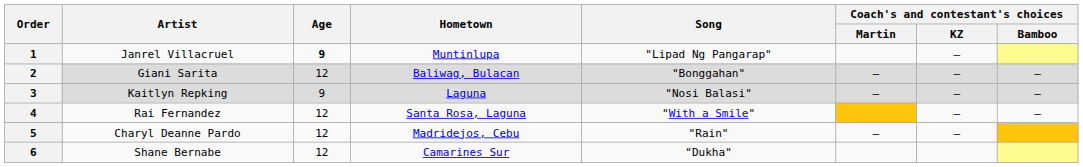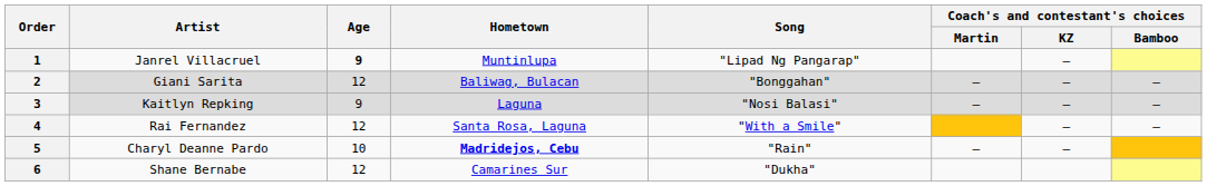5 | Age: 12 -> 10
5 | Hometown: normal -> bold
